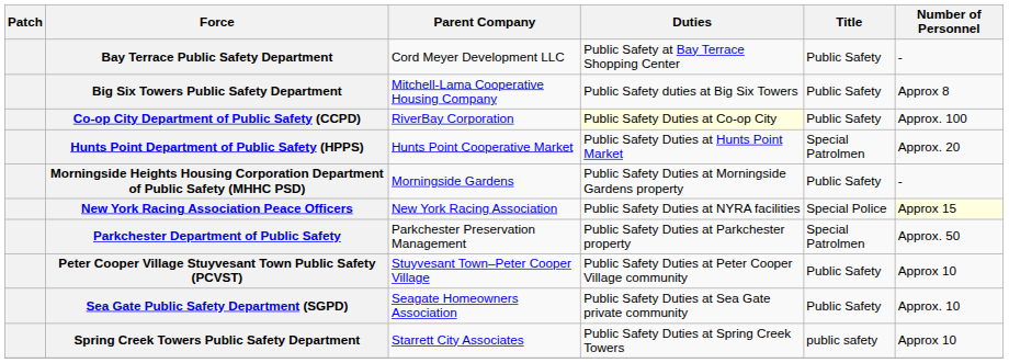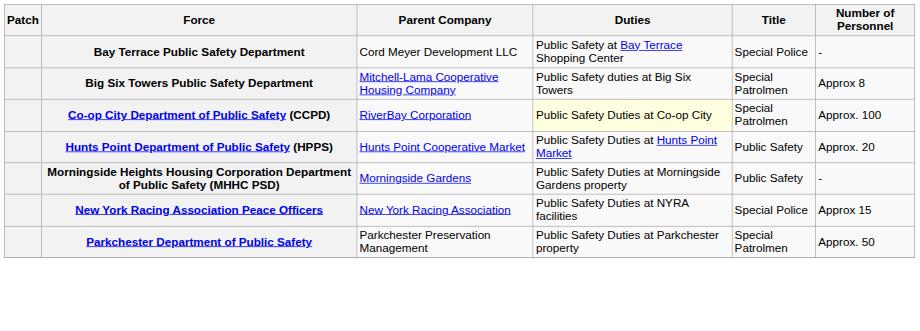Bay Terrace Public Safety Department | Title: Public Safety -> Special Police
Big Six Towers Public Safety Department | Title: Public Safety -> Special Patrolmen
Co-op City Department of Public Safety (CCPD) | Title: Public Safety -> Special Patrolmen
Hunts Point Department of Public Safety (HPPS) | Title: Special Patrolmen -> Public Safety
New York Racing Association Peace Officers | Number of Personnel: lightyellow background -> no background
- row: Peter Cooper Village Stuyvesant Town Public Safety (PCVST) | Stuyvesant Town–Peter Cooper Village | Public Safety Duties at Peter Cooper Village community | Public Safety | Approx 10
- row: Sea Gate Public Safety Department (SGPD) | Seagate Homeowners Association | Public Safety Duties at Sea Gate private community | Public Safety | Approx. 10
- row: Spring Creek Towers Public Safety Department | Starrett City Associates | Public Safety Duties at Spring Creek Towers | public safety | Approx 10
